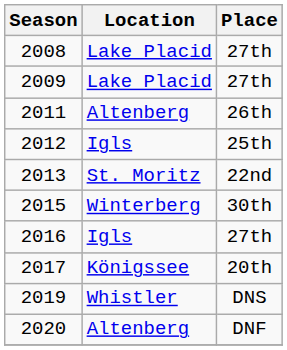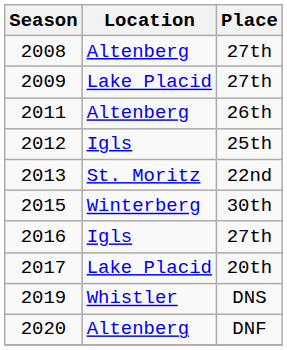2008 | Location: Lake Placid -> Altenberg
2017 | Location: Königssee -> Lake Placid
